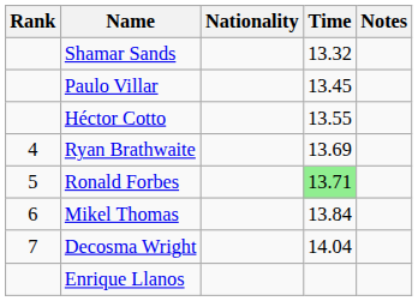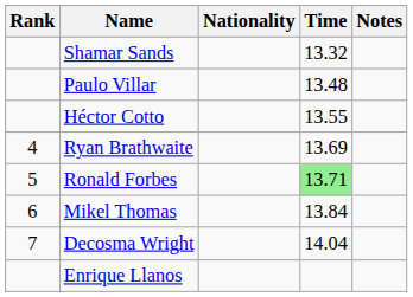Paulo Villar | Time: 13.45 -> 13.48
